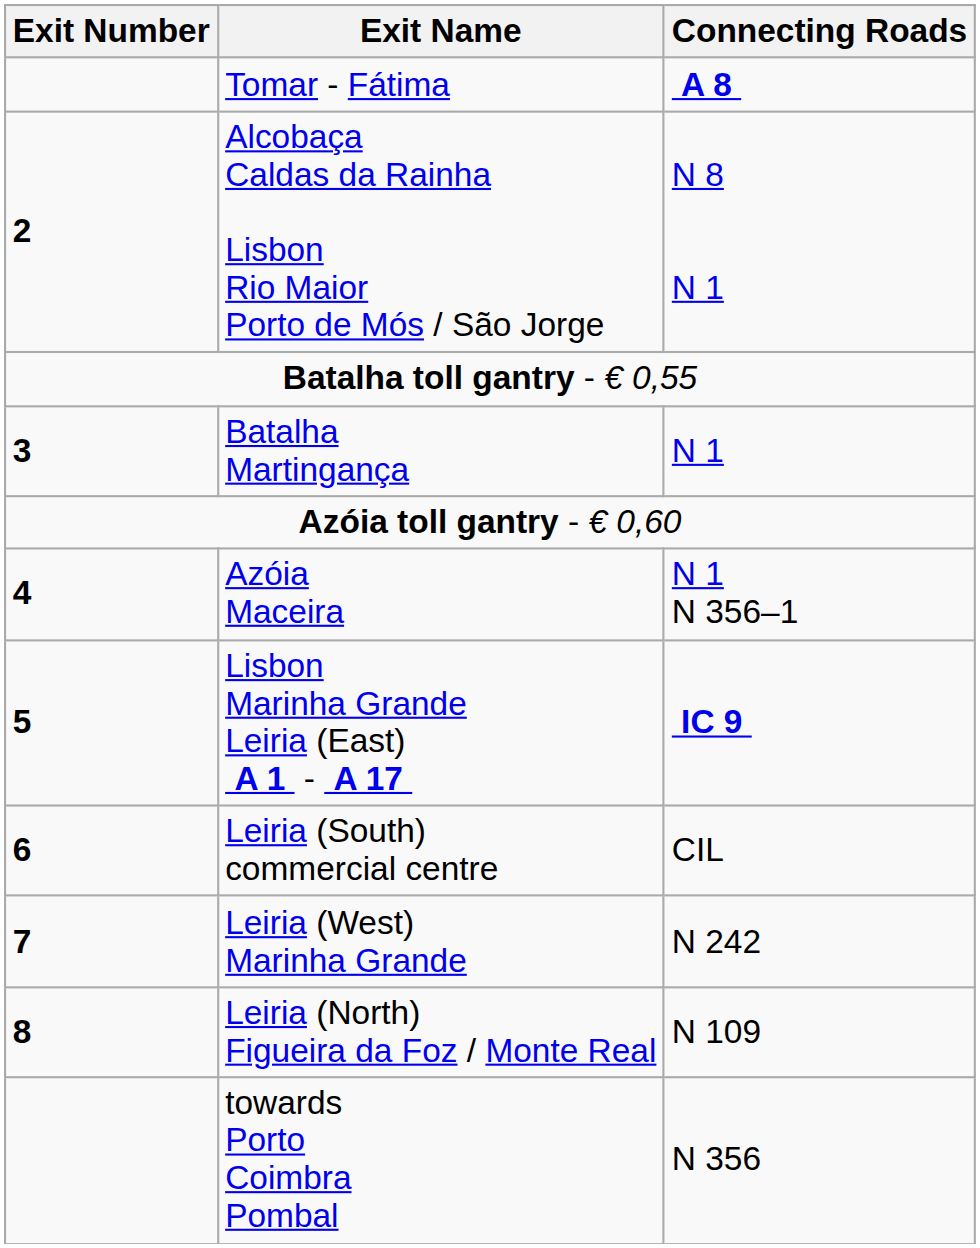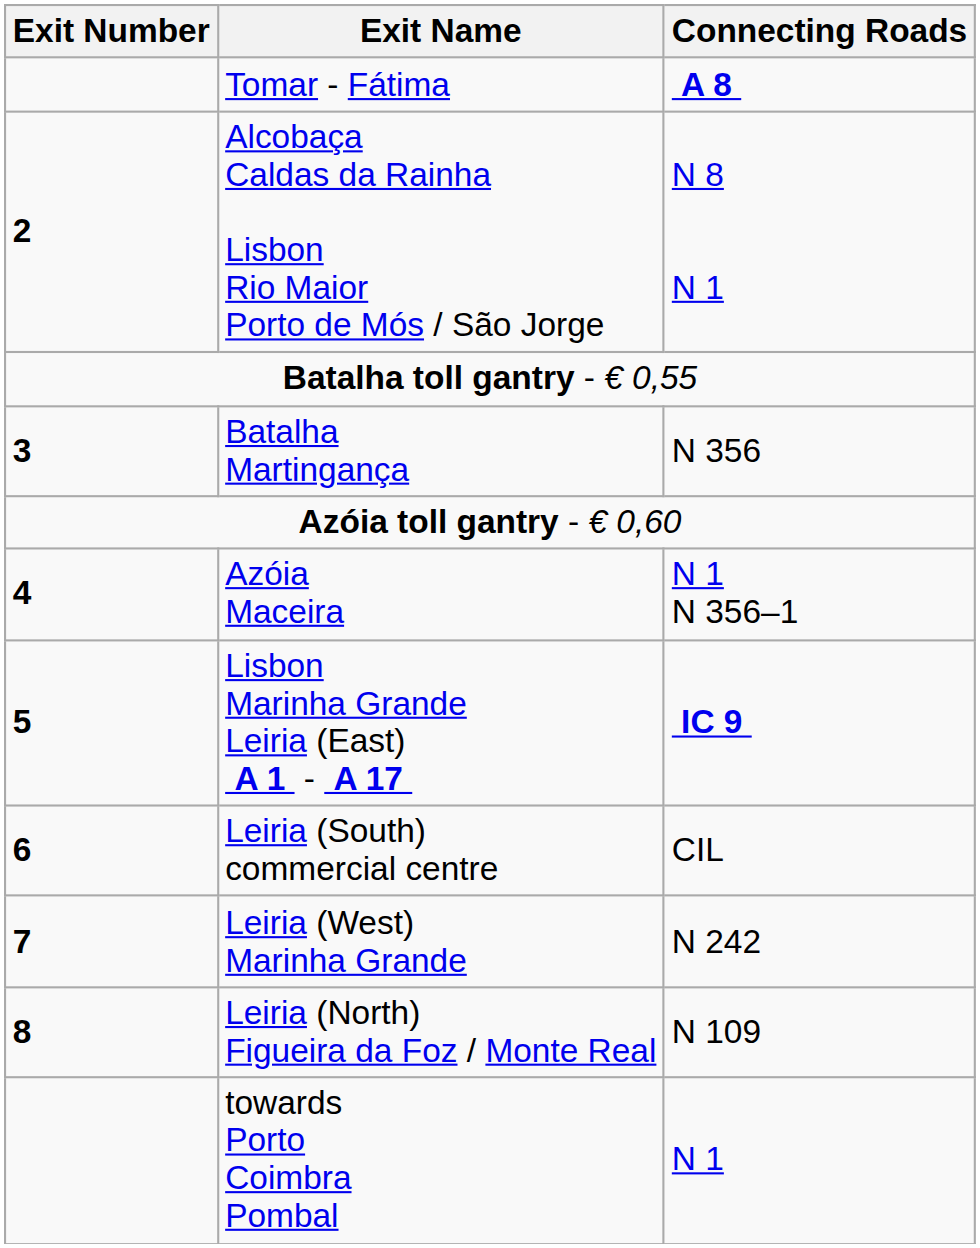Batalha Martingança | Connecting Roads: N 1 -> N 356
towards Porto Coimbra Pombal | Connecting Roads: N 356 -> N 1
